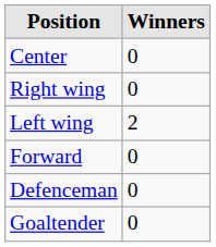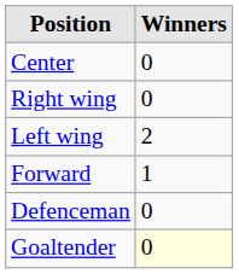Forward | Winners: 0 -> 1
Goaltender | Winners: no background -> lightyellow background
